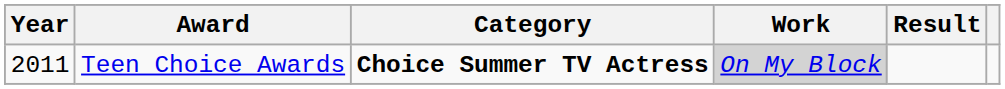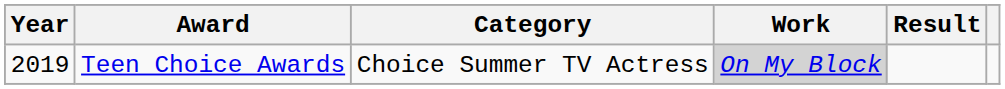Teen Choice Awards | Year: 2011 -> 2019
Teen Choice Awards | Category: bold -> normal
